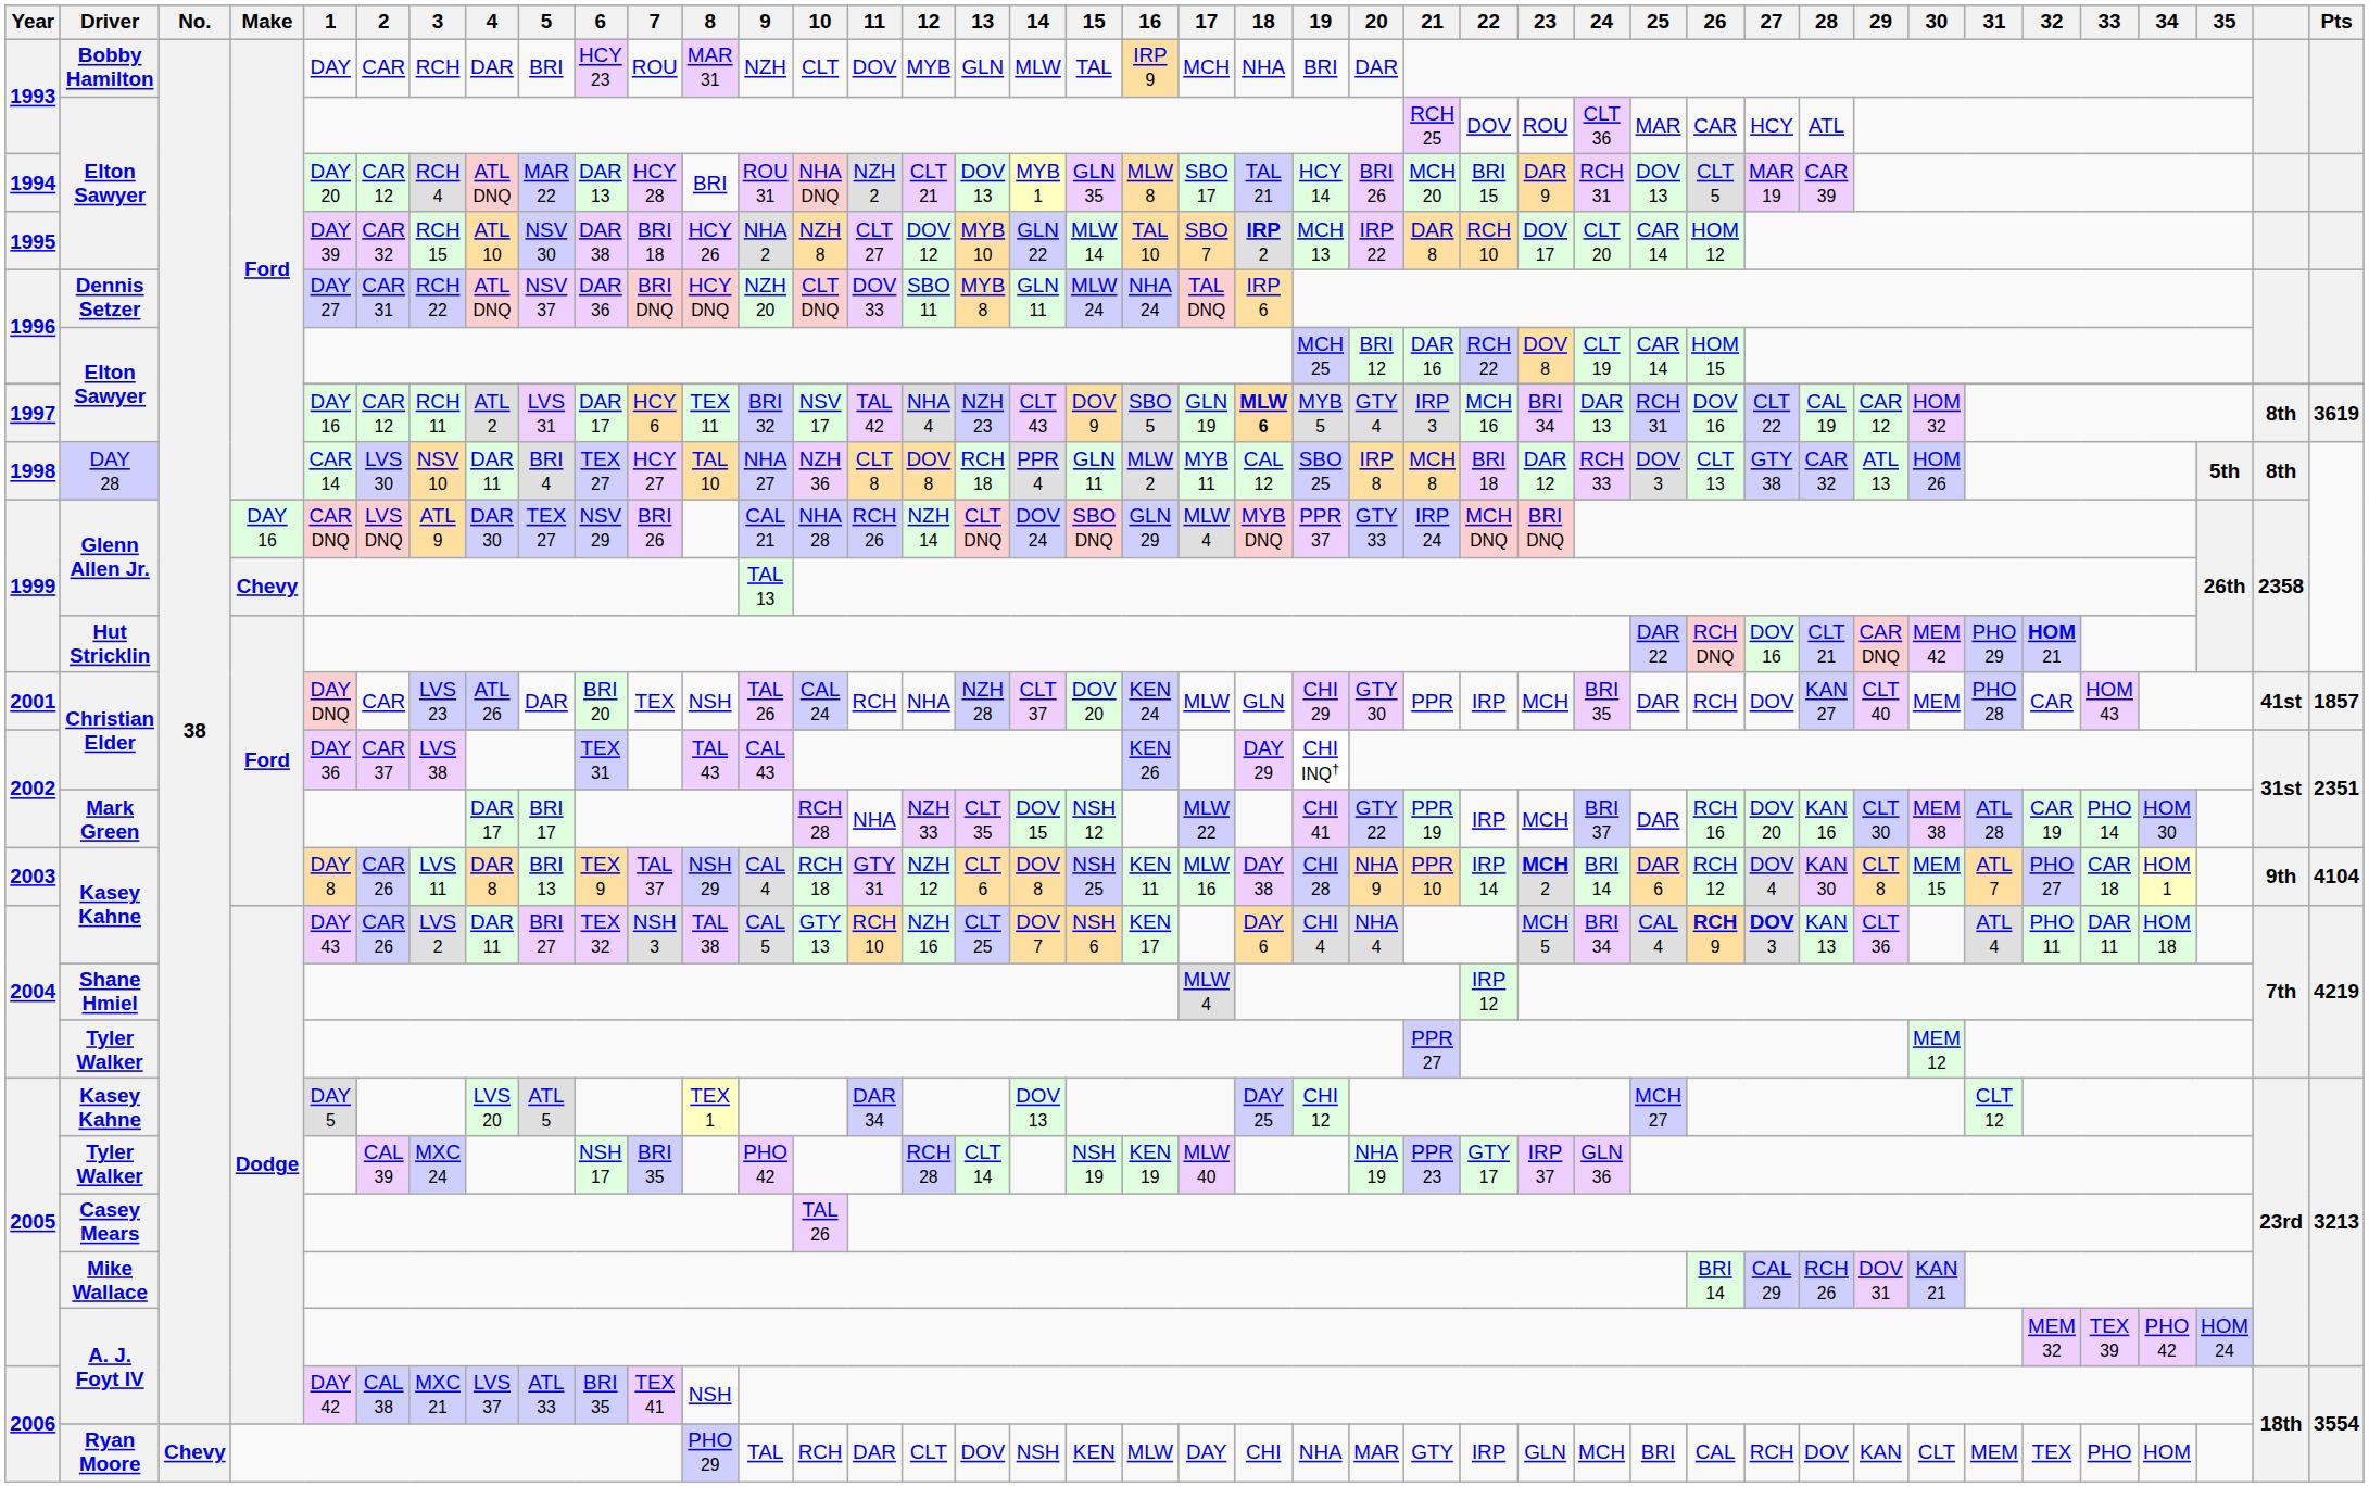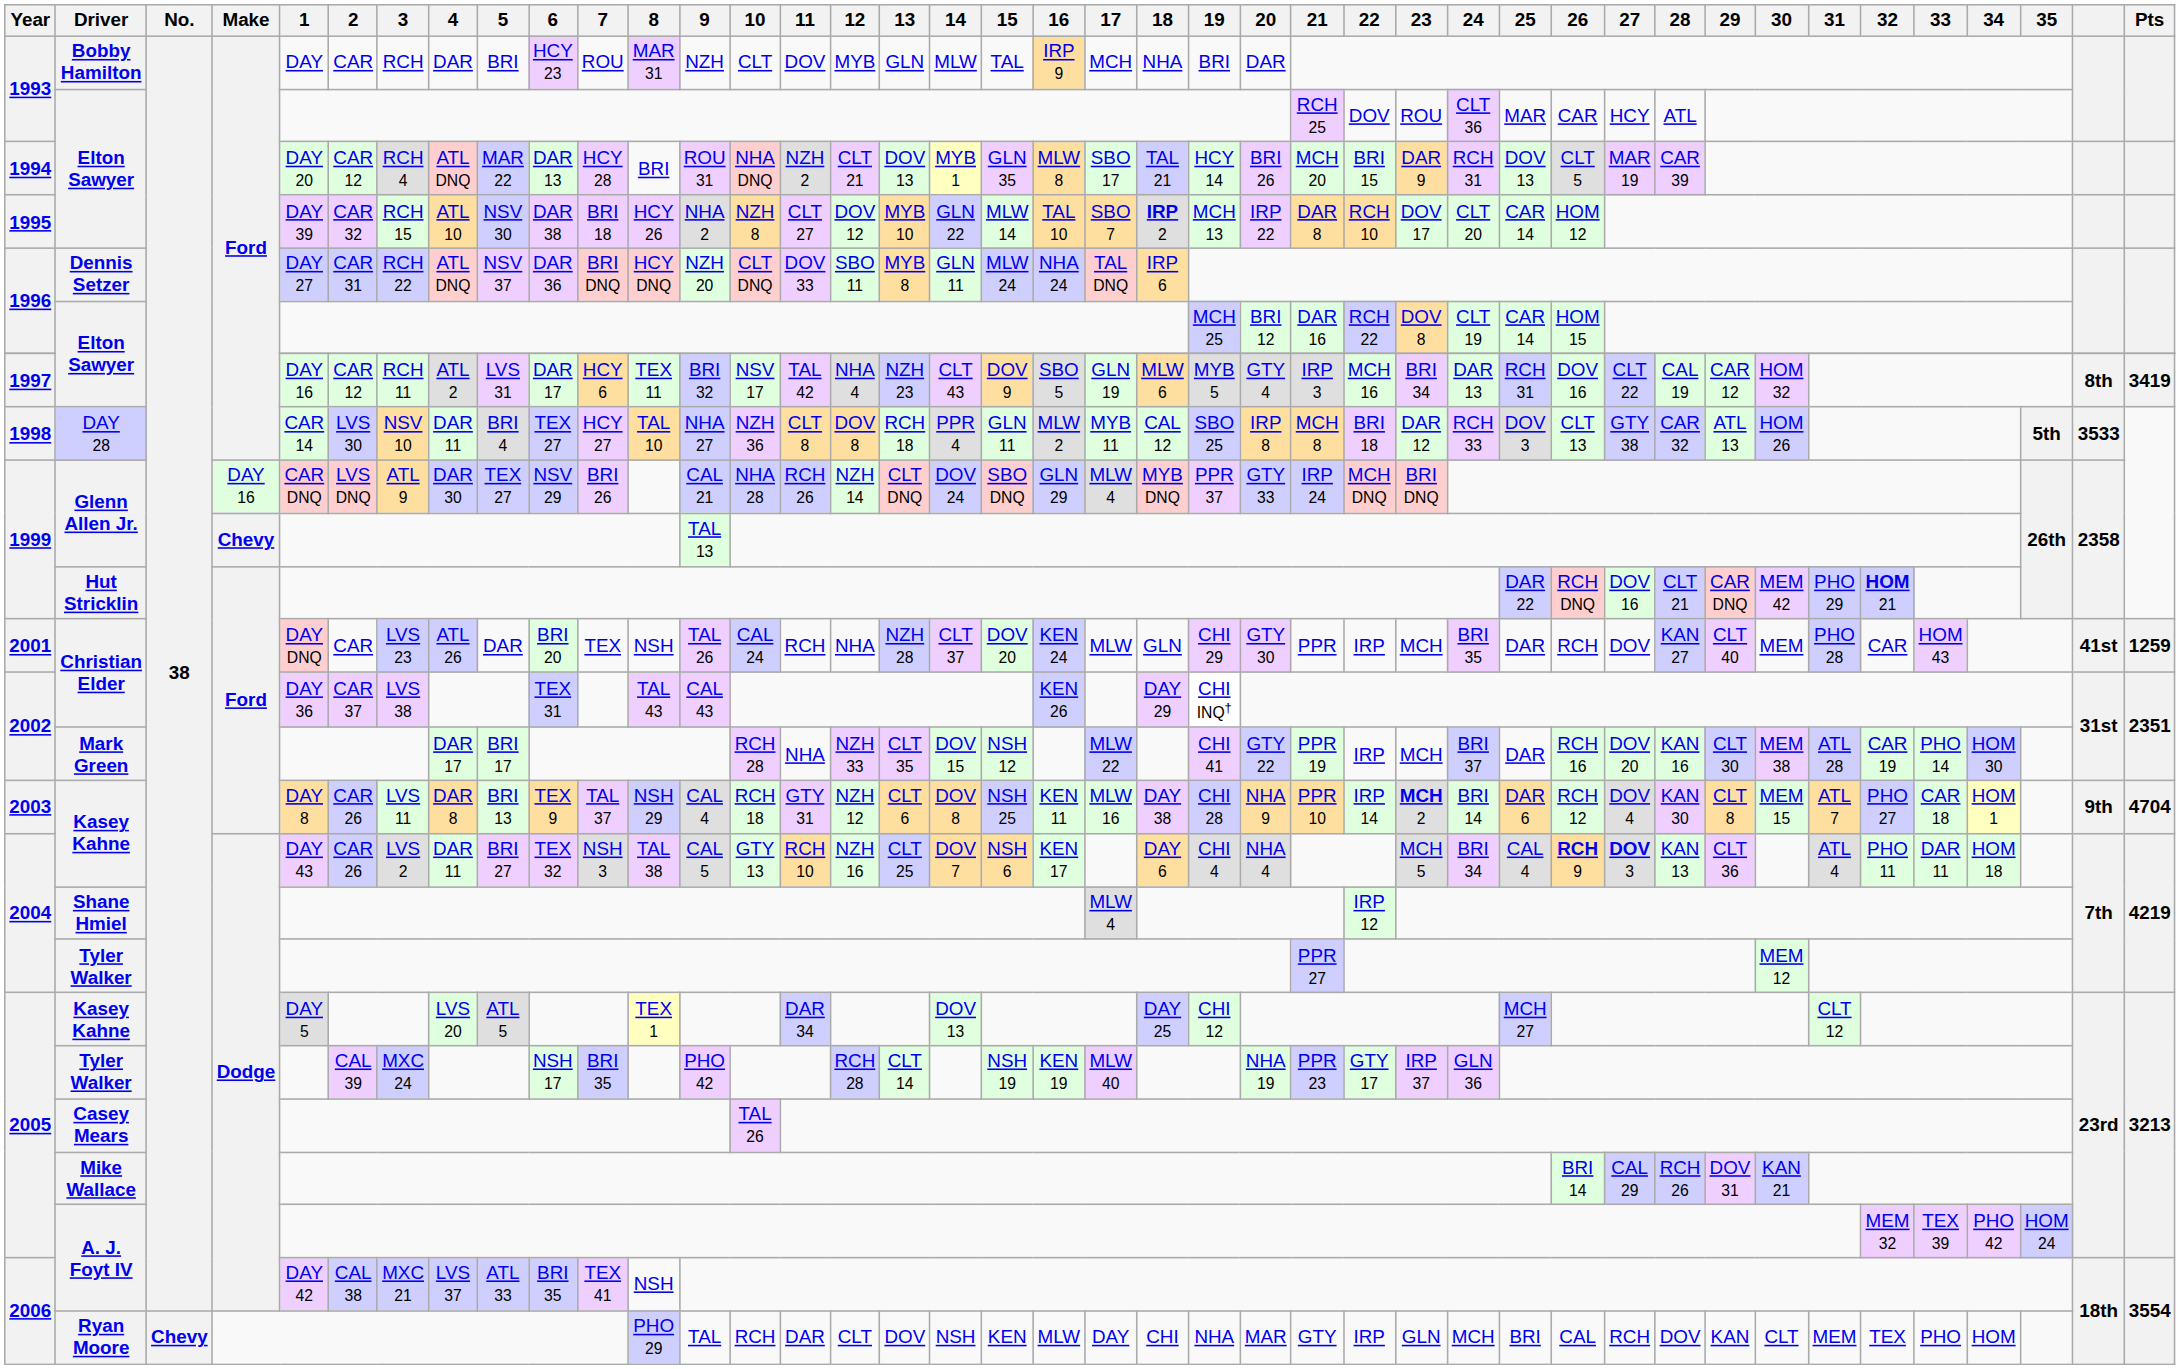1997 / Elton Sawyer | 18: bold -> normal
1997 / Elton Sawyer | Pts: 3619 -> 3419
DAY 28 | column 40: 8th -> 3533
2001 / Christian Elder | Pts: 1857 -> 1259
2003 / Kasey Kahne | Pts: 4104 -> 4704
